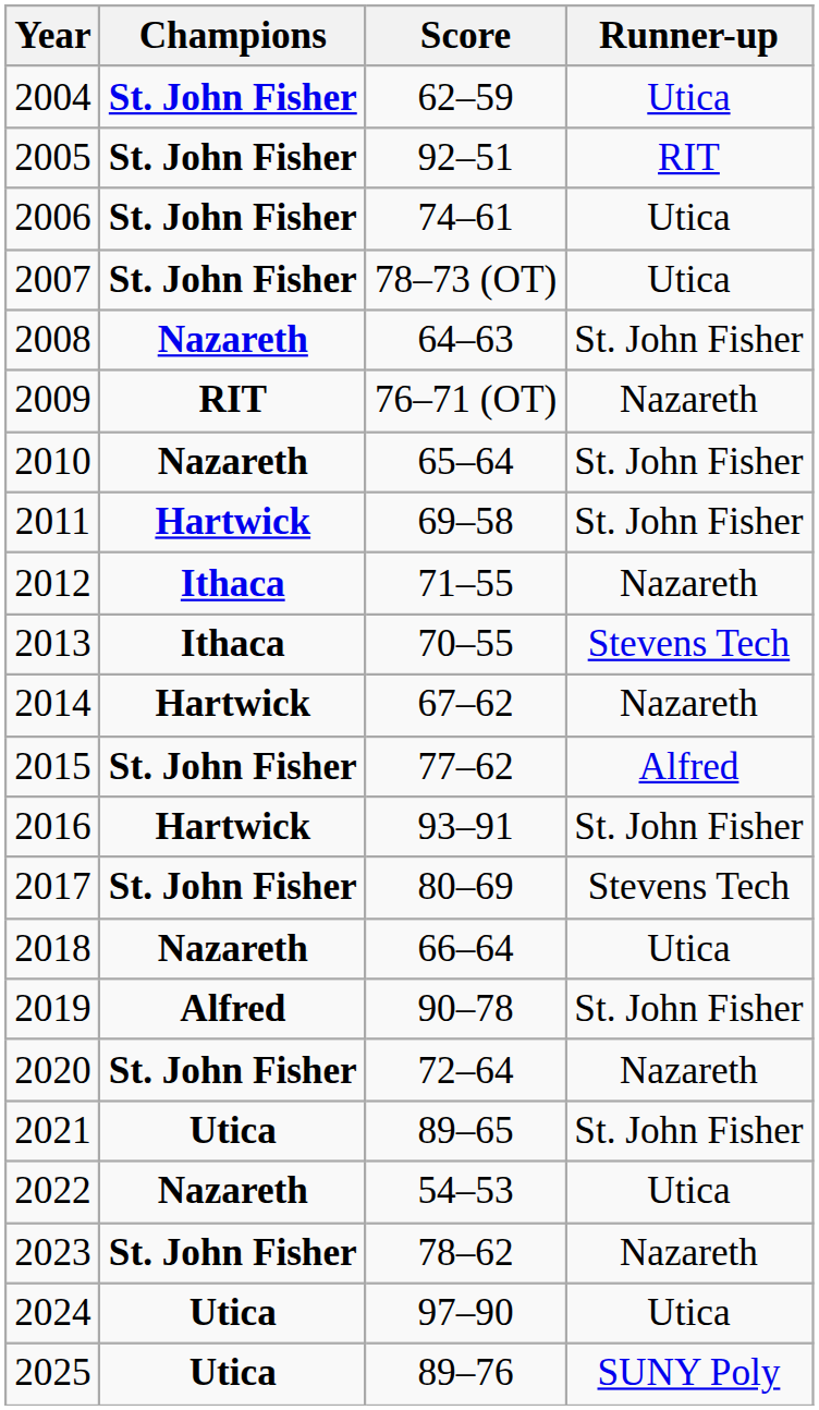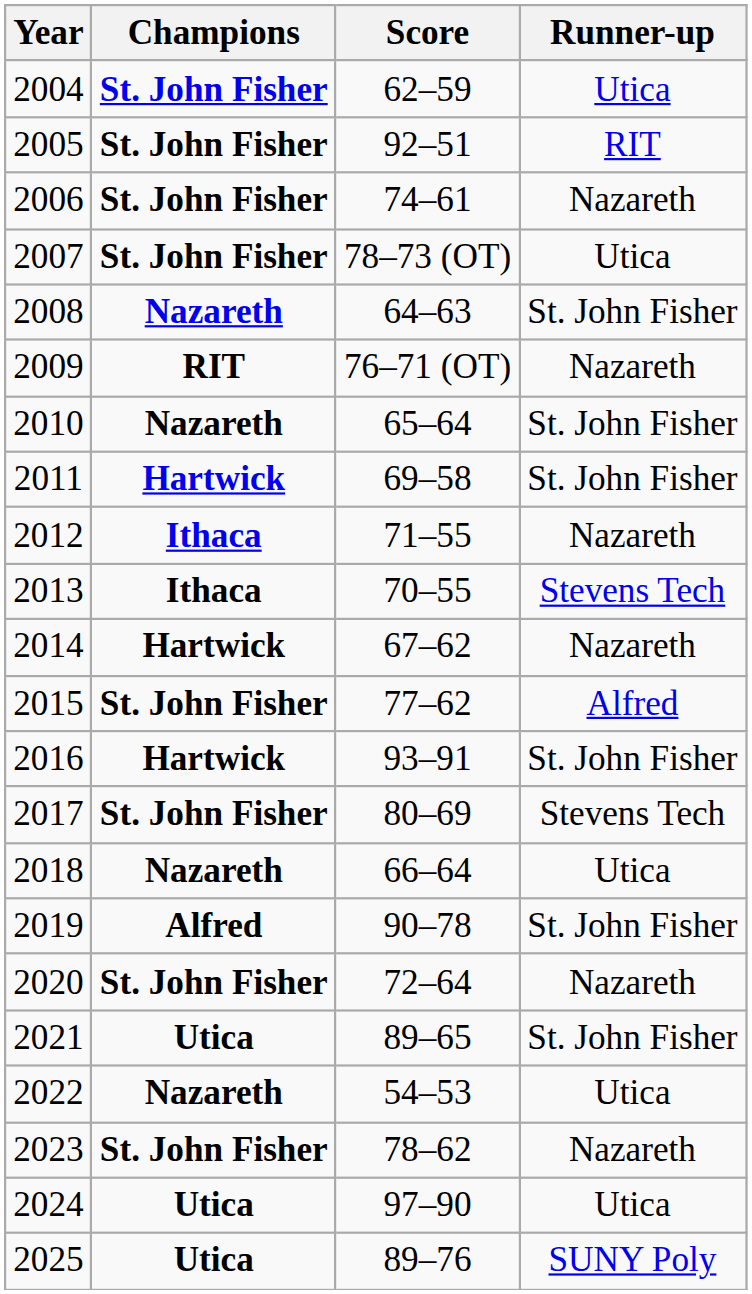2006 | Runner-up: Utica -> Nazareth
